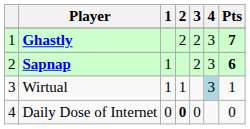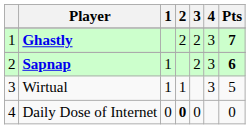Wirtual | 4: lightblue background -> no background
Wirtual | Pts: 1 -> 5
